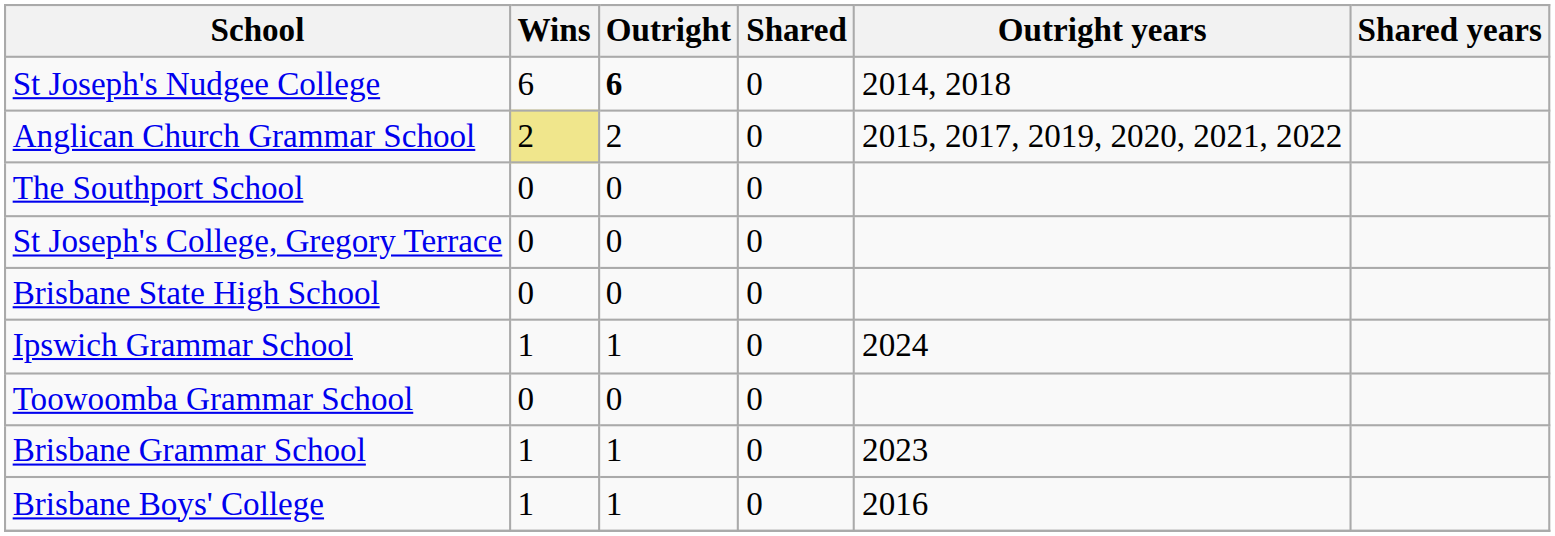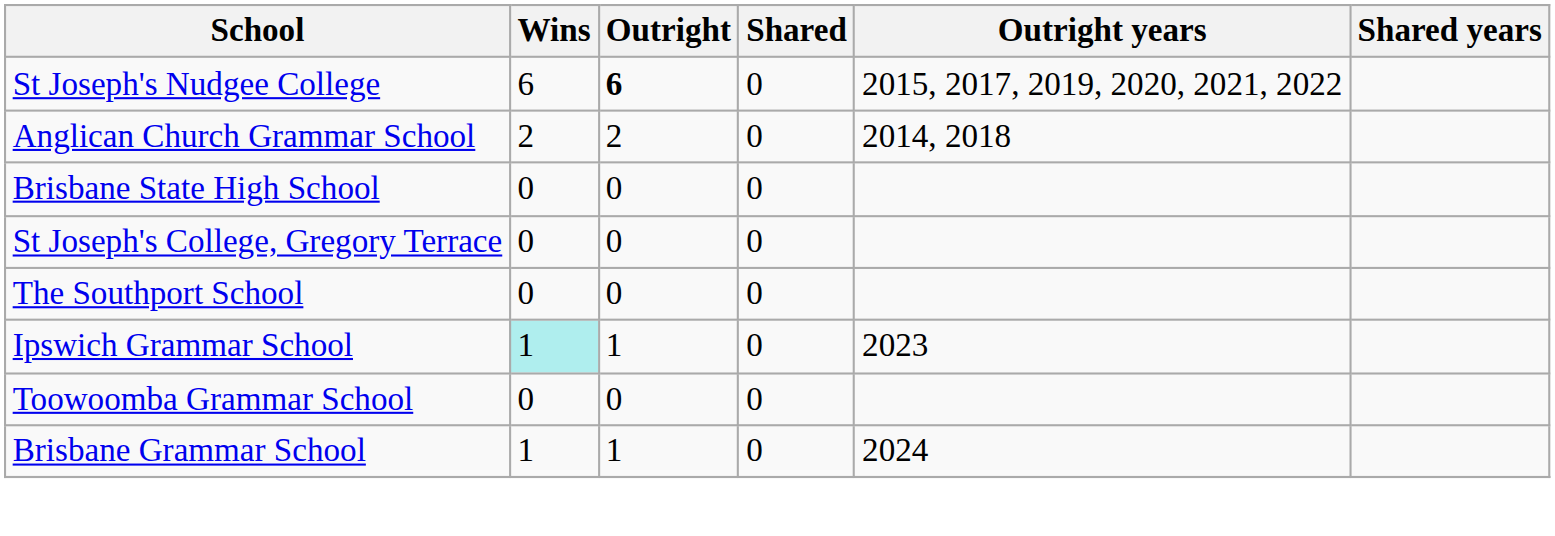St Joseph's Nudgee College | Outright years: 2014, 2018 -> 2015, 2017, 2019, 2020, 2021, 2022
Anglican Church Grammar School | Wins: khaki background -> no background
Anglican Church Grammar School | Outright years: 2015, 2017, 2019, 2020, 2021, 2022 -> 2014, 2018
rows swapped: Brisbane State High School <-> The Southport School
Ipswich Grammar School | Wins: no background -> paleturquoise background
Ipswich Grammar School | Outright years: 2024 -> 2023
Brisbane Grammar School | Outright years: 2023 -> 2024
- row: Brisbane Boys' College | 1 | 1 | 0 | 2016
